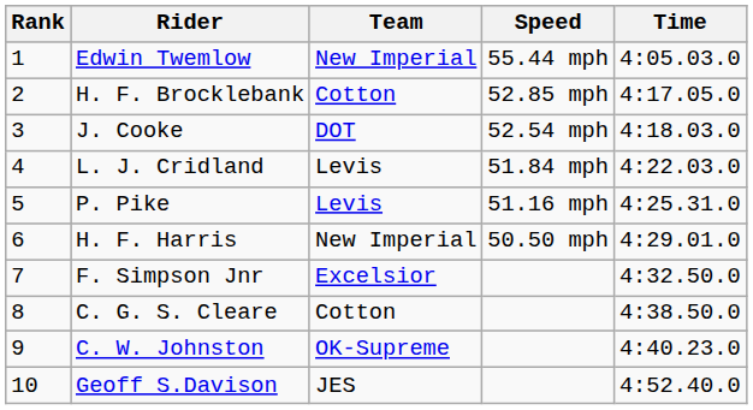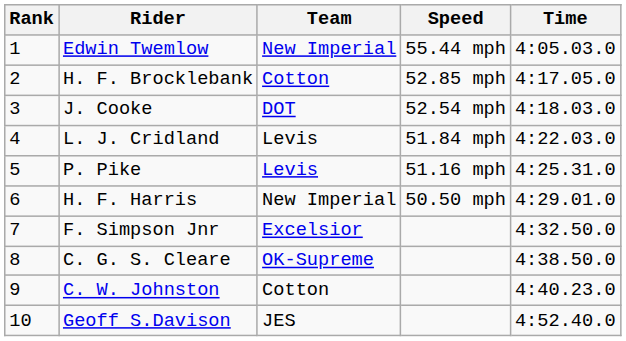C. G. S. Cleare | Team: Cotton -> OK-Supreme
C. W. Johnston | Team: OK-Supreme -> Cotton
